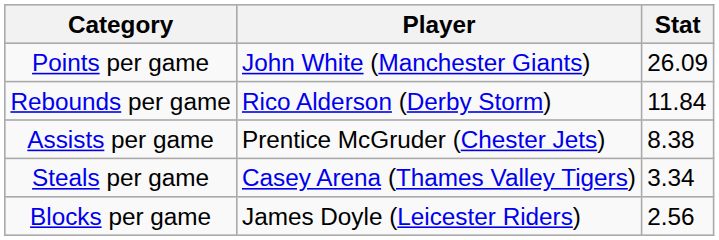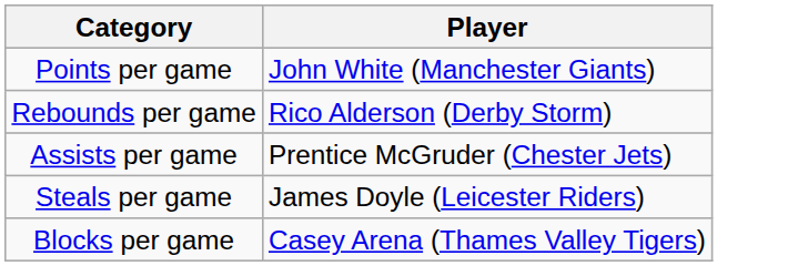- column: Stat | 26.09 | 11.84 | 8.38 | 3.34 | 2.56
Steals per game | Player: Casey Arena (Thames Valley Tigers) -> James Doyle (Leicester Riders)
Blocks per game | Player: James Doyle (Leicester Riders) -> Casey Arena (Thames Valley Tigers)
